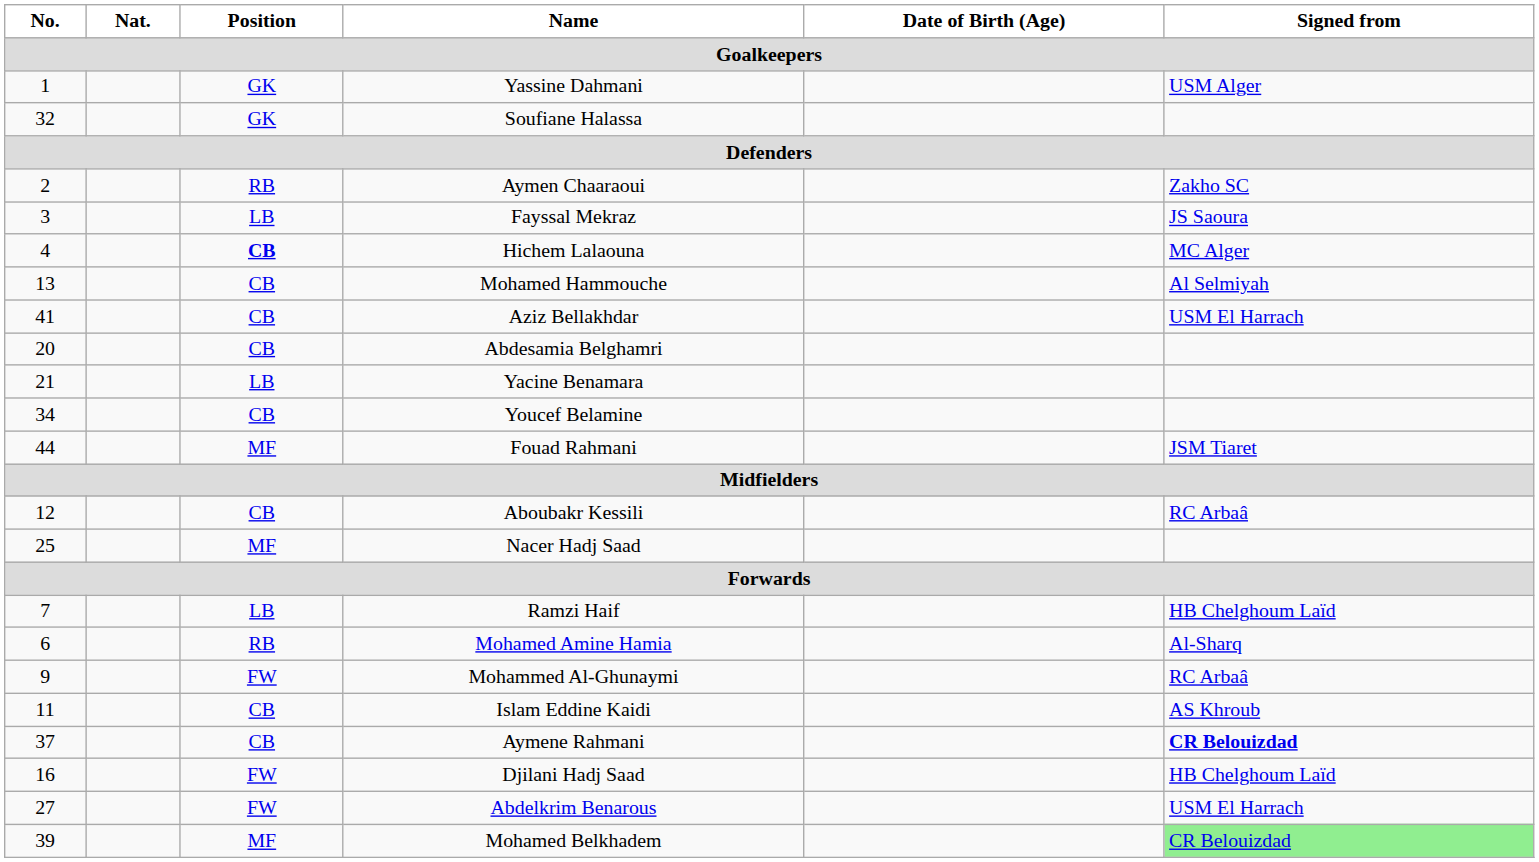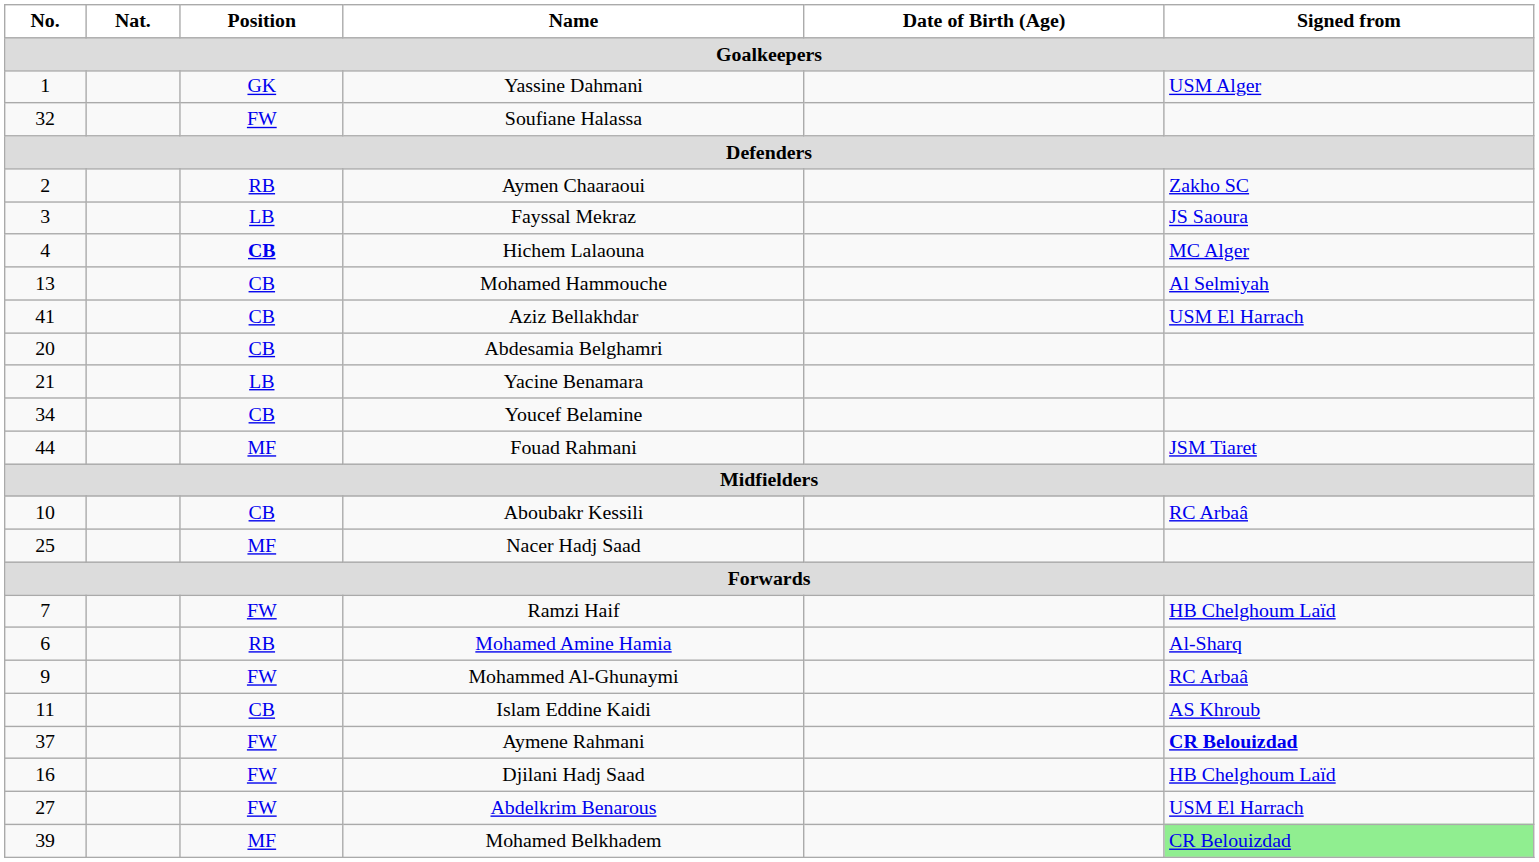Soufiane Halassa | Position: GK -> FW
Aboubakr Kessili | No.: 12 -> 10
Ramzi Haif | Position: LB -> FW
Aymene Rahmani | Position: CB -> FW
